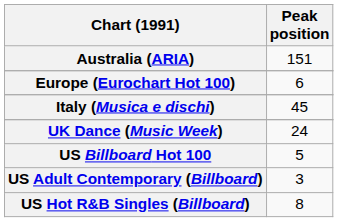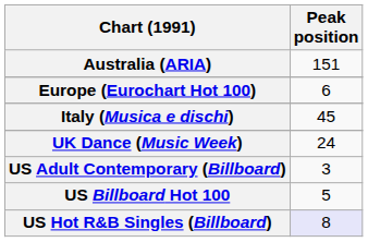rows swapped: US Billboard Hot 100 <-> US Adult Contemporary (Billboard)
US Hot R&B Singles (Billboard) | Peak position: no background -> lavender background
